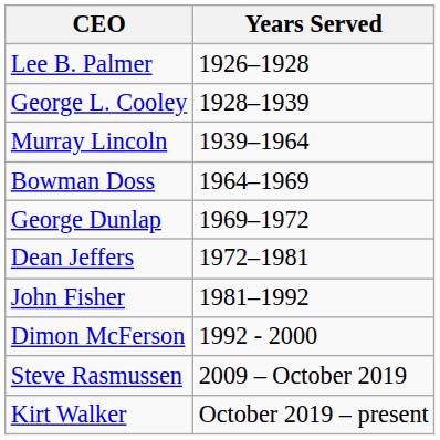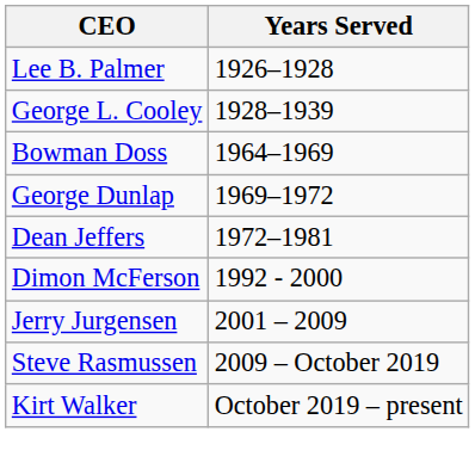- row: Murray Lincoln | 1939–1964
- row: John Fisher | 1981–1992
+ row: Jerry Jurgensen | 2001 – 2009
